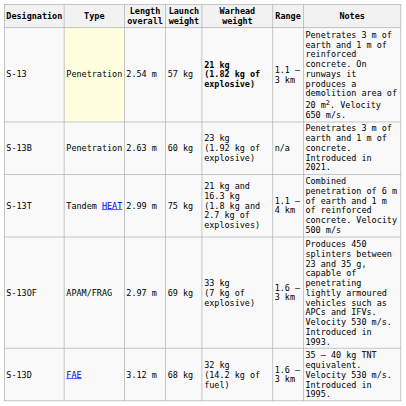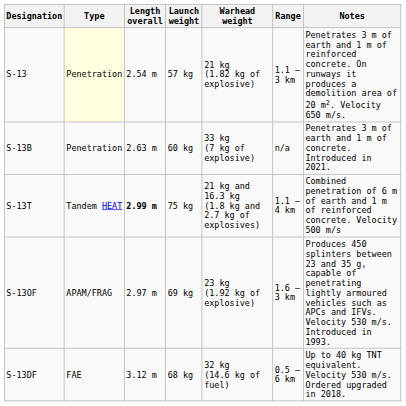S-13 | Warhead weight: bold -> normal
S-13B | Warhead weight: 23 kg (1.92 kg of explosive) -> 33 kg (7 kg of explosive)
S-13T | Length overall: normal -> bold
S-13OF | Warhead weight: 33 kg (7 kg of explosive) -> 23 kg (1.92 kg of explosive)
- row: S-13D | FAE | 3.12 m | 68 kg | 32 kg (14.2 kg of fuel) | 1.6 – 3 km | 35 – 40 kg TNT equivalent. Velocity 530 m/s. Introduced in 1995.
+ row: S-13DF | FAE | 3.12 m | 68 kg | 32 kg (14.6 kg of fuel) | 0.5 – 6 km | Up to 40 kg TNT equivalent. Velocity 530 m/s. Ordered upgraded in 2018.
